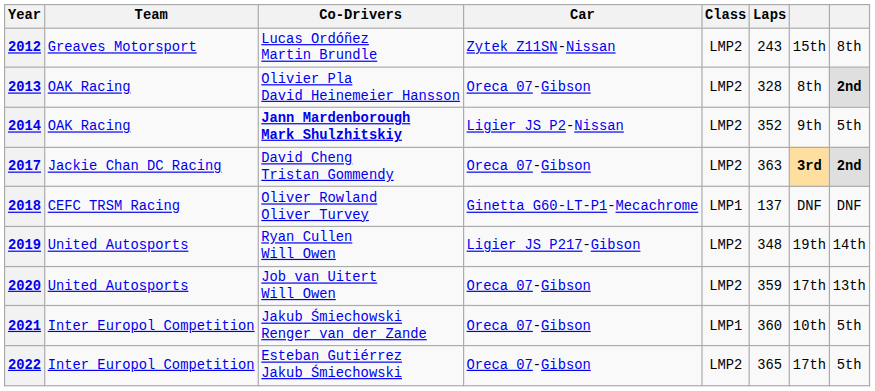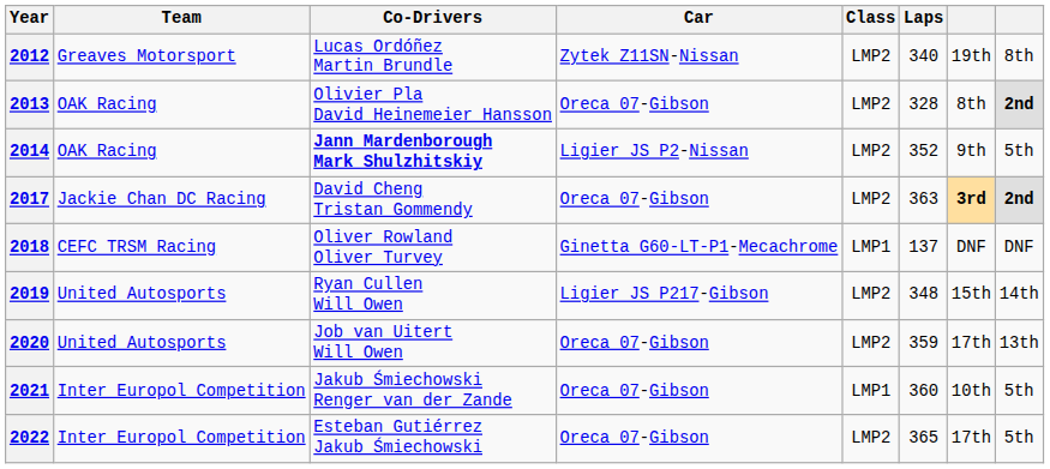2012 | Laps: 243 -> 340
2012 | column 7: 15th -> 19th
2019 | column 7: 19th -> 15th
